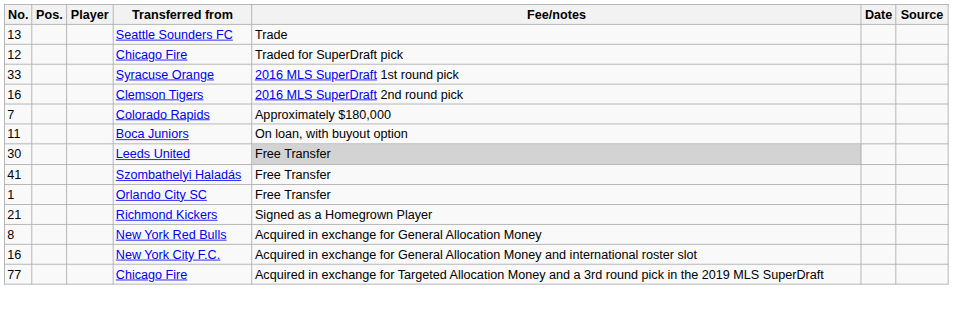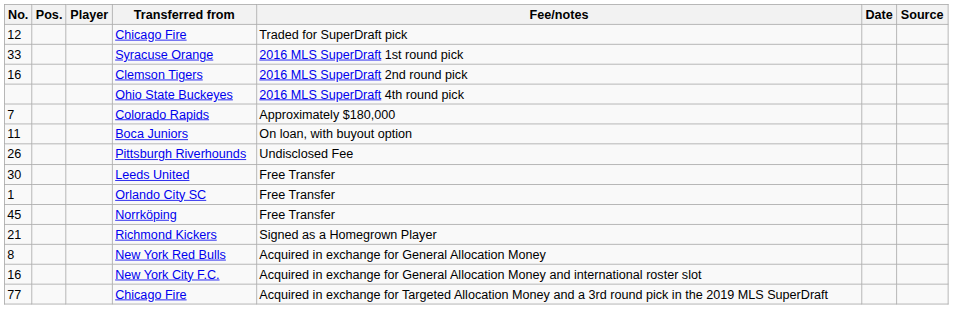- row: 13 | Seattle Sounders FC | Trade
+ row: Ohio State Buckeyes | 2016 MLS SuperDraft 4th round pick
+ row: 26 | Pittsburgh Riverhounds | Undisclosed Fee
Leeds United | Fee/notes: lightgrey background -> no background
- row: 41 | Szombathelyi Haladás | Free Transfer
+ row: 45 | Norrköping | Free Transfer
